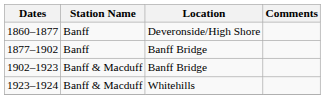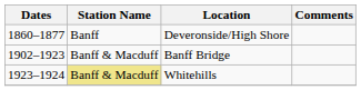- row: 1877–1902 | Banff | Banff Bridge
1923–1924 | Station Name: no background -> khaki background
